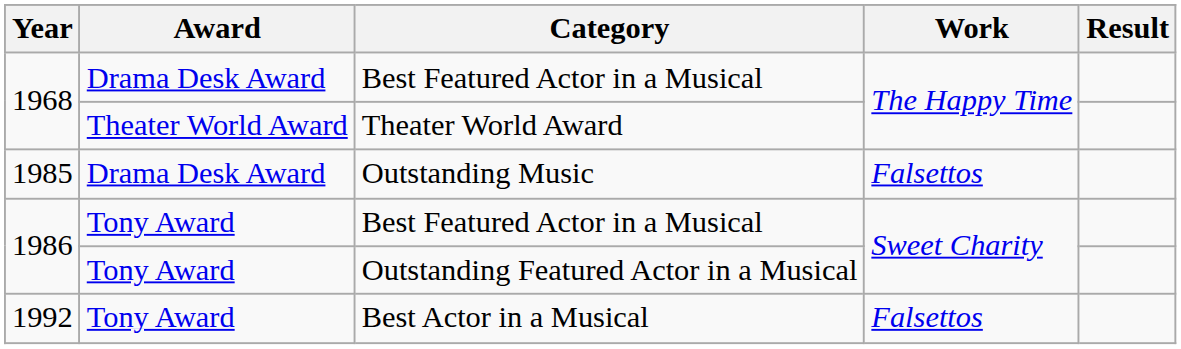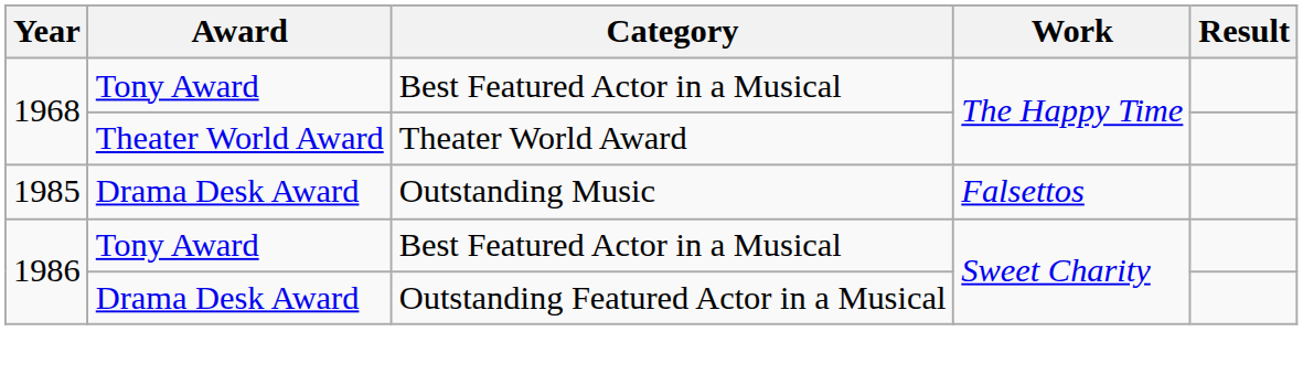1968 / Best Featured Actor in a Musical | Award: Drama Desk Award -> Tony Award
Outstanding Featured Actor in a Musical | Award: Tony Award -> Drama Desk Award
- row: 1992 | Tony Award | Best Actor in a Musical | Falsettos
